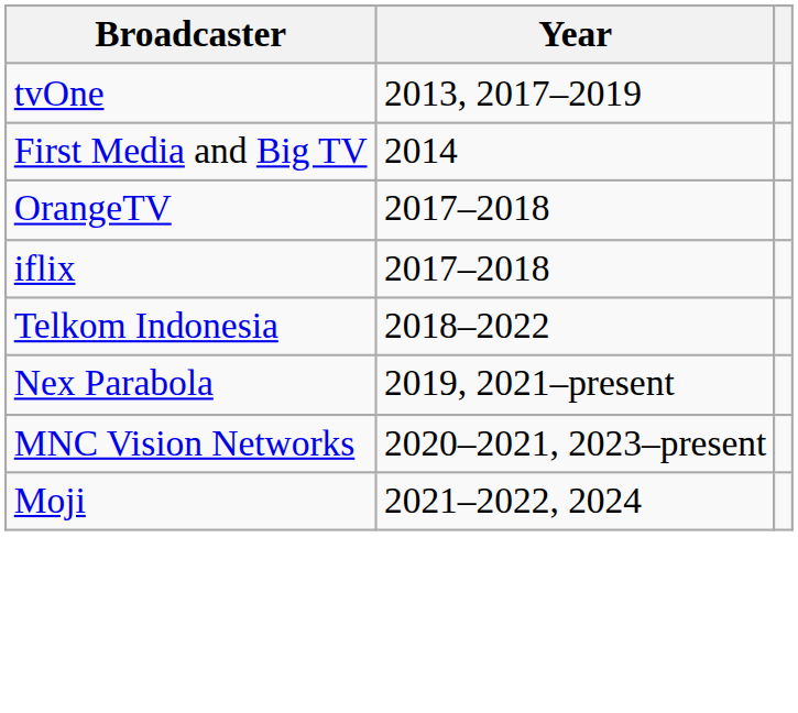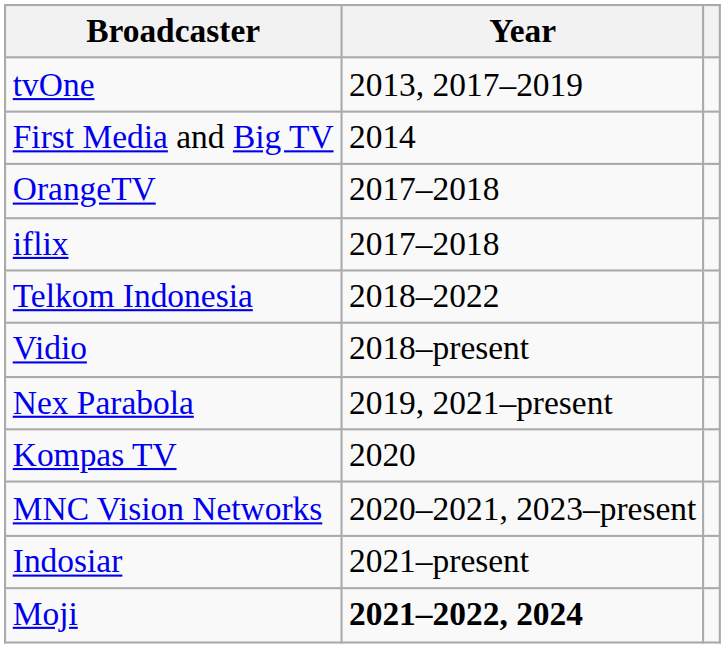+ row: Vidio | 2018–present
+ row: Kompas TV | 2020
+ row: Indosiar | 2021–present
Moji | Year: normal -> bold
